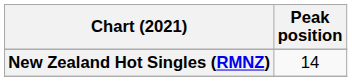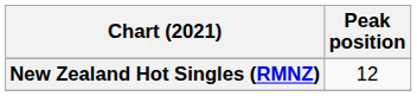New Zealand Hot Singles (RMNZ) | Peak position: 14 -> 12
